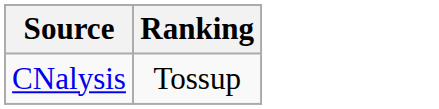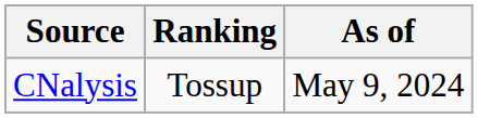+ column: As of | May 9, 2024
